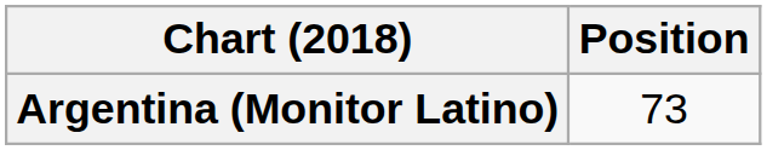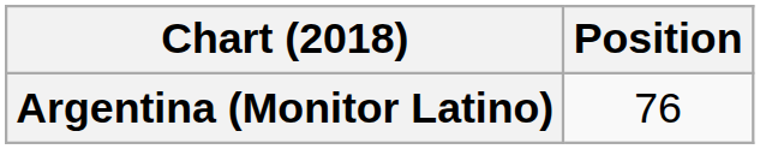Argentina (Monitor Latino) | Position: 73 -> 76
